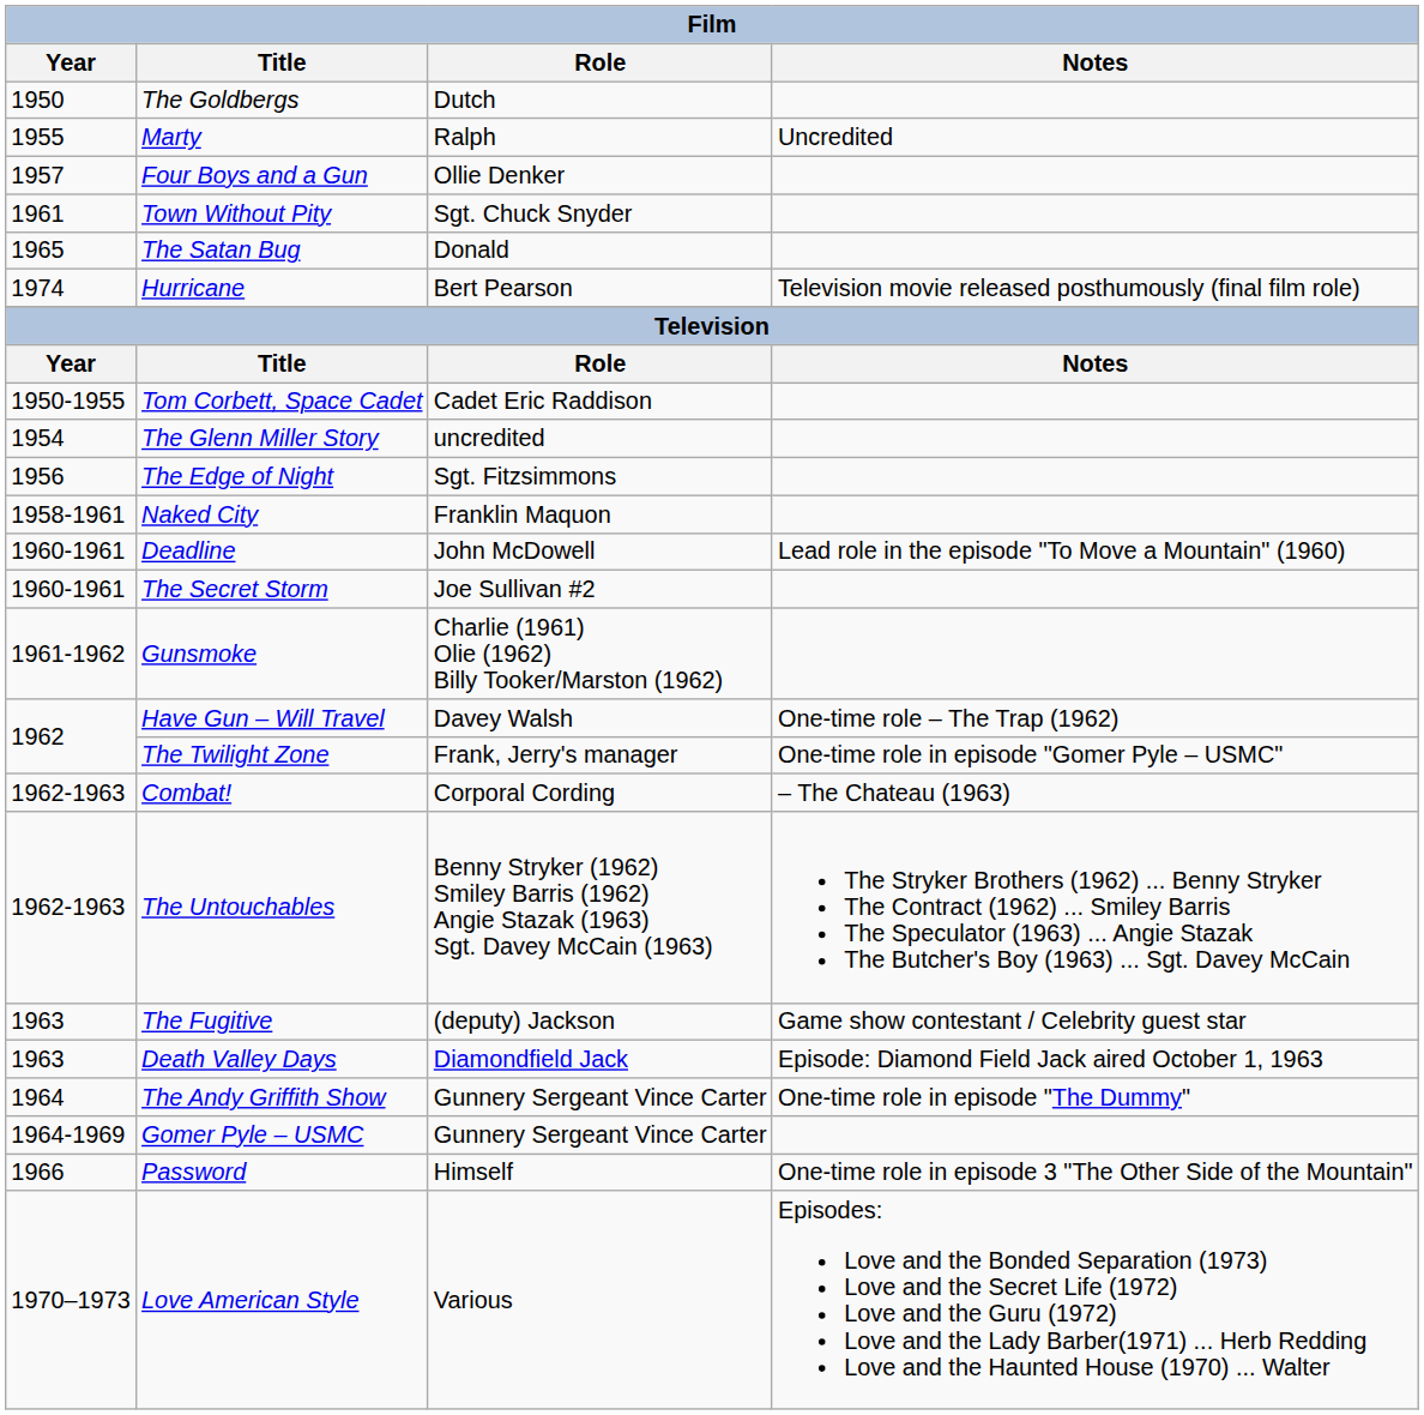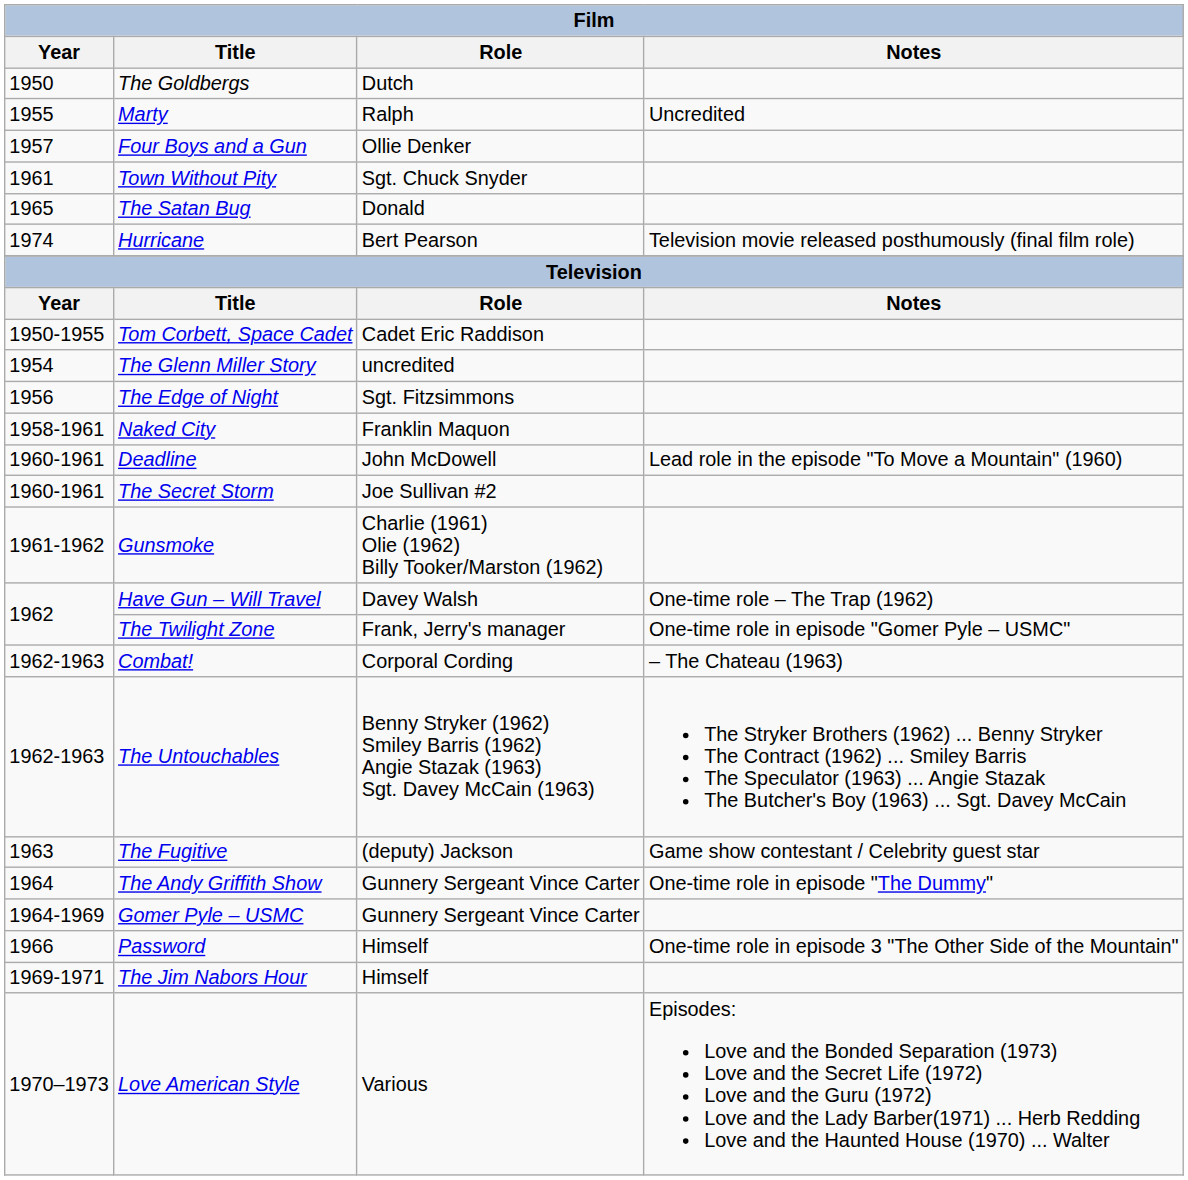- row: 1963 | Death Valley Days | Diamondfield Jack | Episode: Diamond Field Jack aired October 1, 1963
+ row: 1969-1971 | The Jim Nabors Hour | Himself
